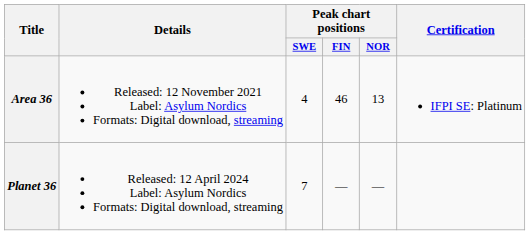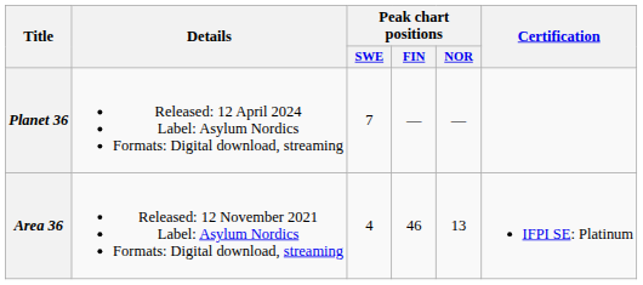rows swapped: Area 36 <-> Planet 36
